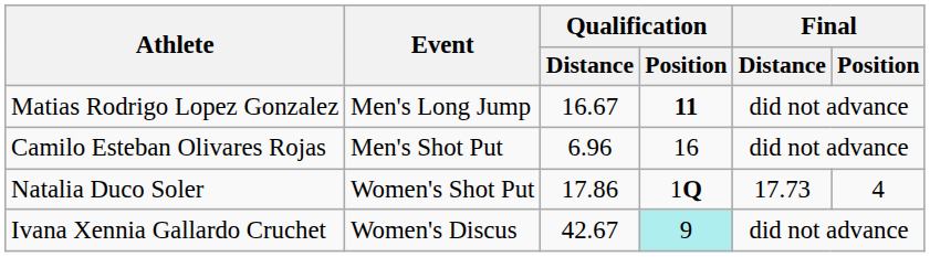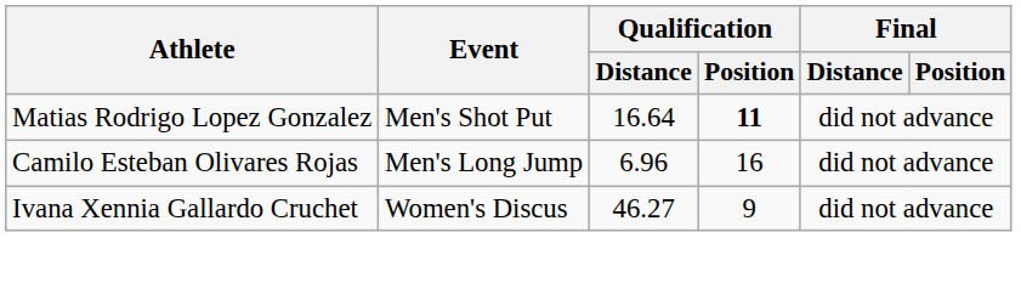Matias Rodrigo Lopez Gonzalez | Event: Men's Long Jump -> Men's Shot Put
Matias Rodrigo Lopez Gonzalez | Qualification / Distance: 16.67 -> 16.64
Camilo Esteban Olivares Rojas | Event: Men's Shot Put -> Men's Long Jump
- row: Natalia Duco Soler | Women's Shot Put | 17.86 | 1Q | 17.73 | 4
Ivana Xennia Gallardo Cruchet | Qualification / Distance: 42.67 -> 46.27
Ivana Xennia Gallardo Cruchet | Qualification / Position: paleturquoise background -> no background
